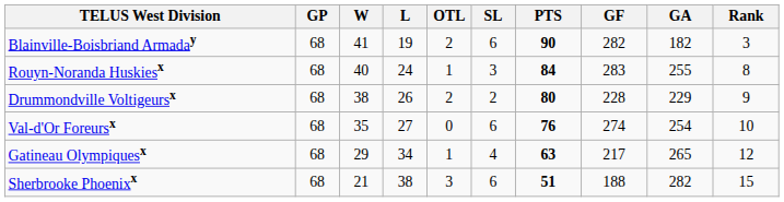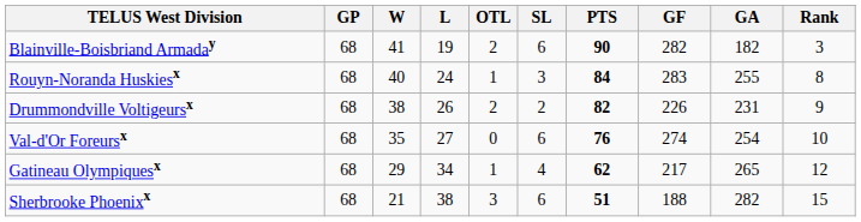Drummondville Voltigeursx | PTS: 80 -> 82
Drummondville Voltigeursx | GF: 228 -> 226
Drummondville Voltigeursx | GA: 229 -> 231
Gatineau Olympiquesx | PTS: 63 -> 62
